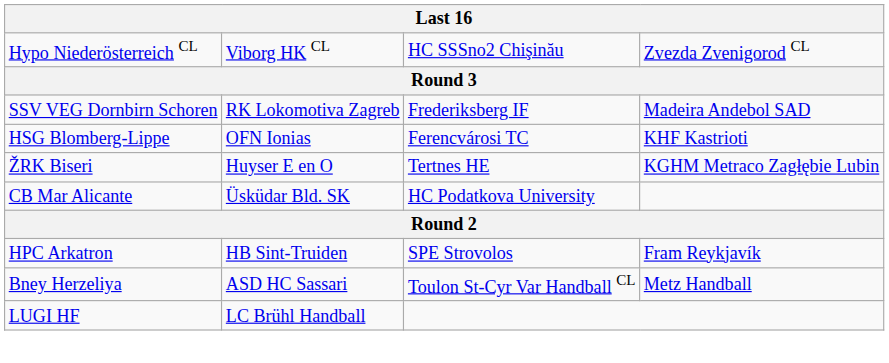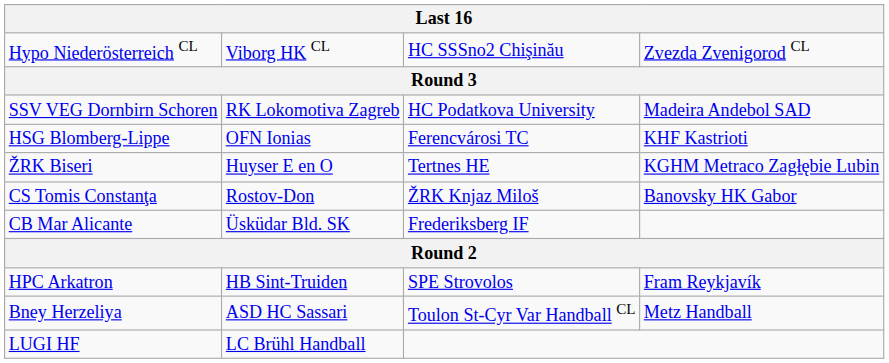SSV VEG Dornbirn Schoren | column 3: Frederiksberg IF -> HC Podatkova University
+ row: CS Tomis Constanţa | Rostov-Don | ŽRK Knjaz Miloš | Banovsky HK Gabor
CB Mar Alicante | column 3: HC Podatkova University -> Frederiksberg IF
